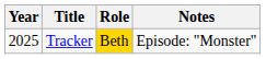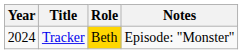Tracker | Year: 2025 -> 2024
